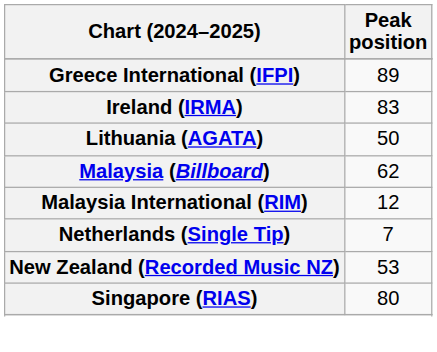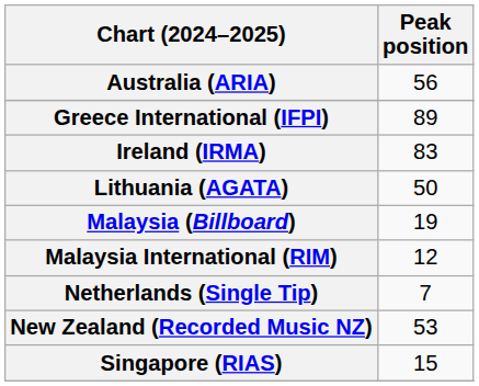+ row: Australia (ARIA) | 56
Malaysia (Billboard) | Peak position: 62 -> 19
Singapore (RIAS) | Peak position: 80 -> 15
